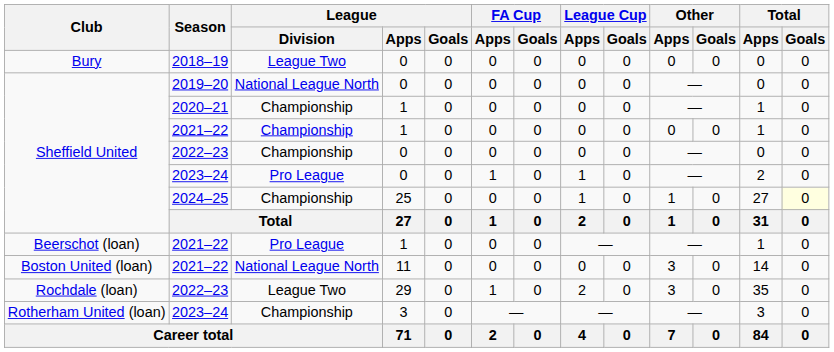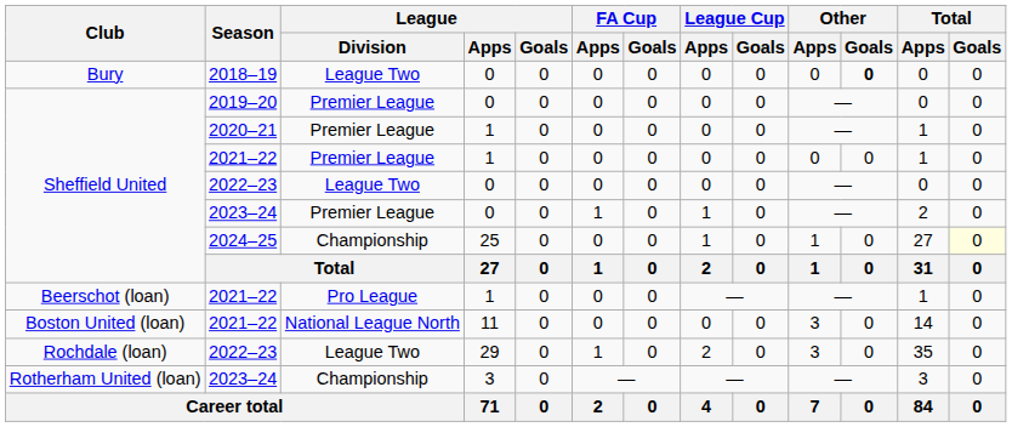2018–19 | Other / Goals: normal -> bold
2019–20 | League / Division: National League North -> Premier League
2020–21 | League / Division: Championship -> Premier League
Sheffield United / 2021–22 | League / Division: Championship -> Premier League
Sheffield United / 2022–23 | League / Division: Championship -> League Two
Sheffield United / 2023–24 | League / Division: Pro League -> Premier League
